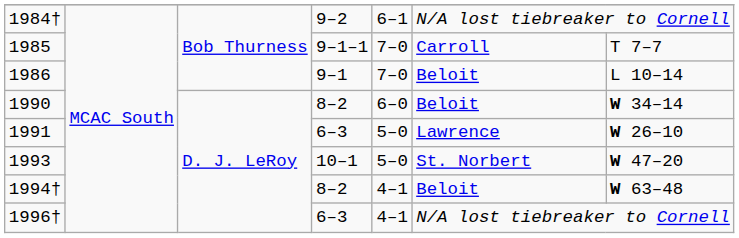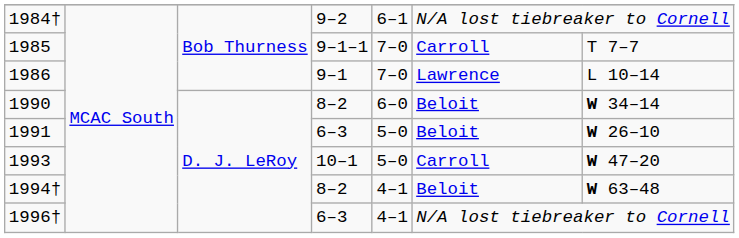1986 | column 6: Beloit -> Lawrence
1991 | column 6: Lawrence -> Beloit
1993 | column 6: St. Norbert -> Carroll
